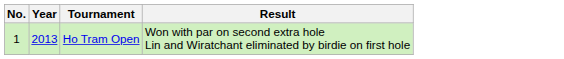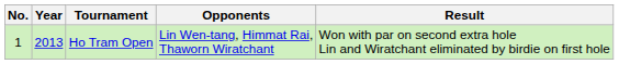+ column: Opponents | Lin Wen-tang, Himmat Rai, Thaworn Wiratchant
